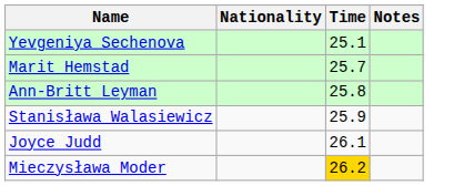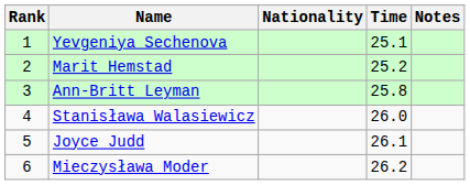+ column: Rank | 1 | 2 | 3 | 4 | 5 | 6
Marit Hemstad | Time: 25.7 -> 25.2
Stanisława Walasiewicz | Time: 25.9 -> 26.0
Mieczysława Moder | Time: gold background -> no background
